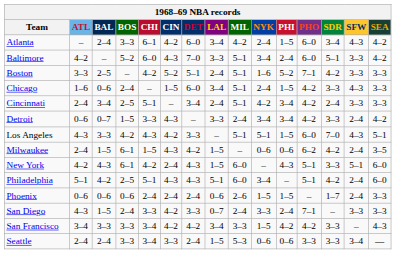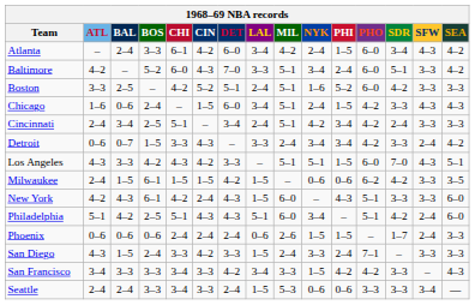Boston | PHO: 7–1 -> 6–0
Chicago | SEA: 3–3 -> 4–3
Milwaukee | CIN: 4–3 -> 1–5
Milwaukee | SFW: 2–4 -> 3–3
New York | SFW: 5–1 -> 3–3
San Diego | LAL: 0–7 -> 1–5
San Francisco | CIN: 4–2 -> 3–3
